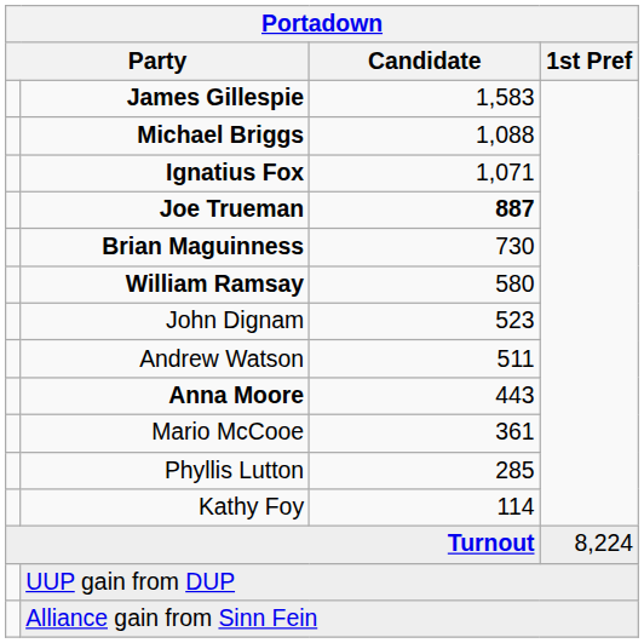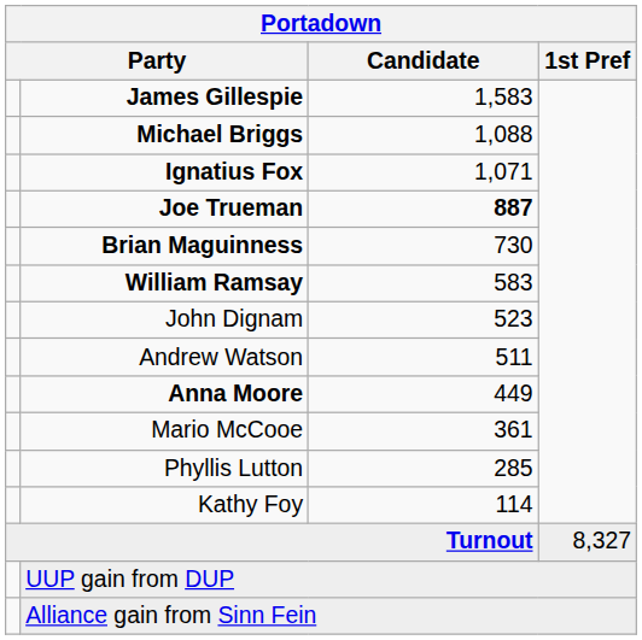William Ramsay | Candidate: 580 -> 583
Anna Moore | Candidate: 443 -> 449
Turnout | 1st Pref: 8,224 -> 8,327
